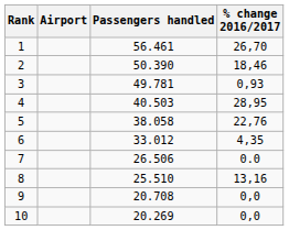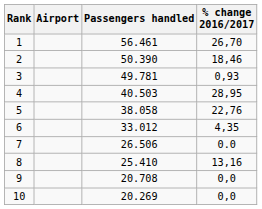8 | Passengers handled: 25.510 -> 25.410
